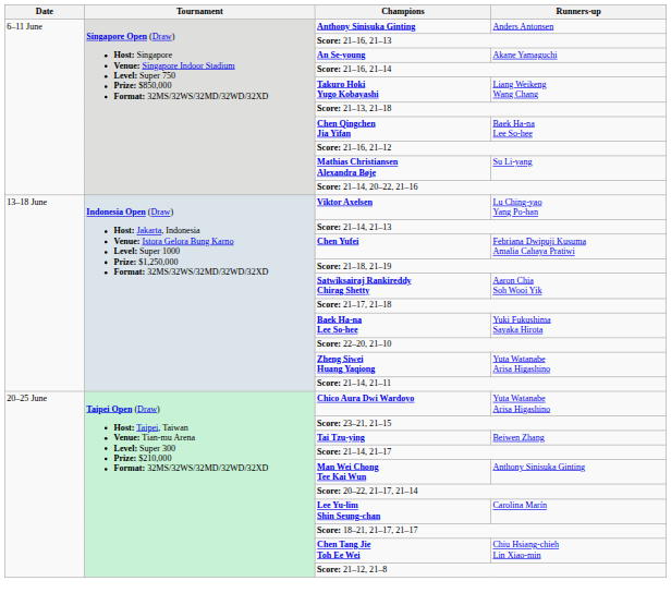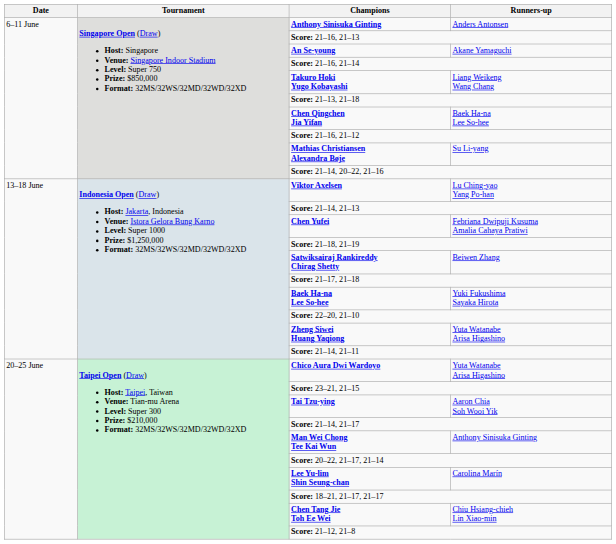Satwiksairaj Rankireddy Chirag Shetty | Runners-up: Aaron Chia Soh Wooi Yik -> Beiwen Zhang
Tai Tzu-ying | Runners-up: Beiwen Zhang -> Aaron Chia Soh Wooi Yik
